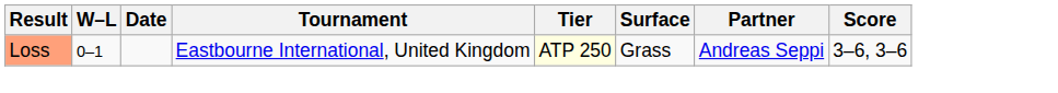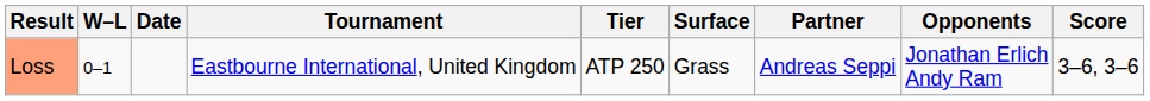+ column: Opponents | Jonathan Erlich Andy Ram
Loss | Tier: lightyellow background -> no background
